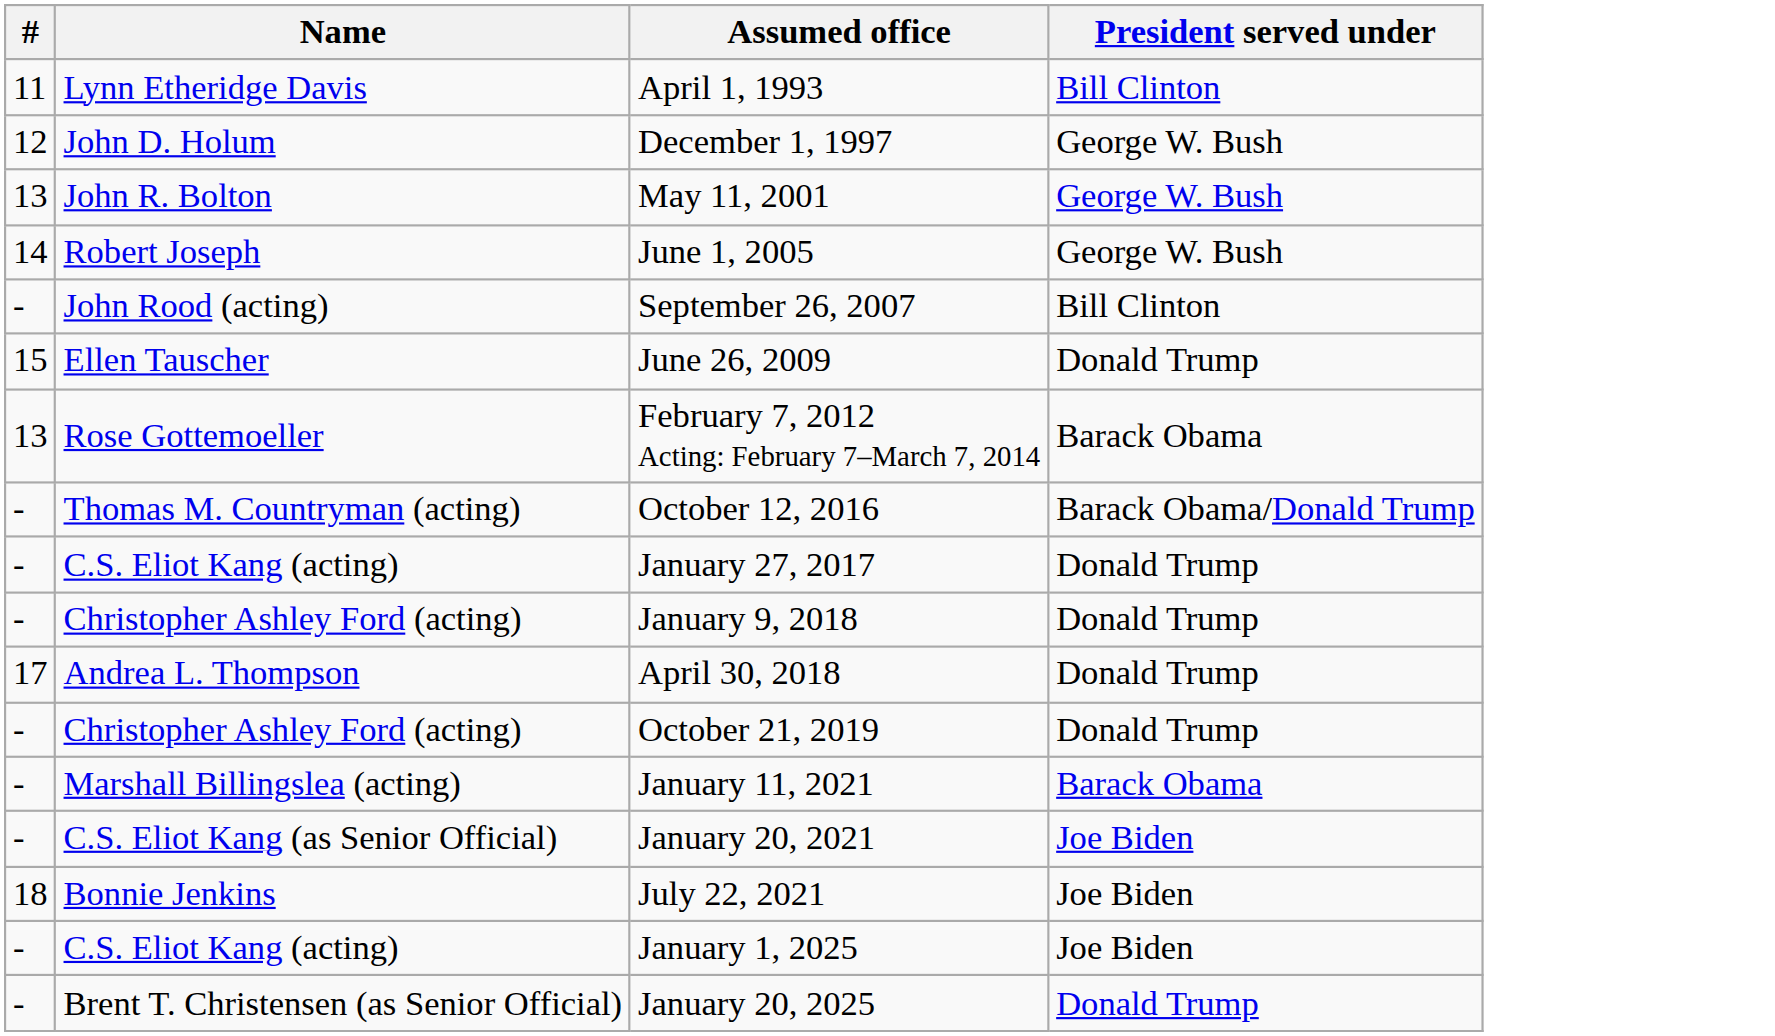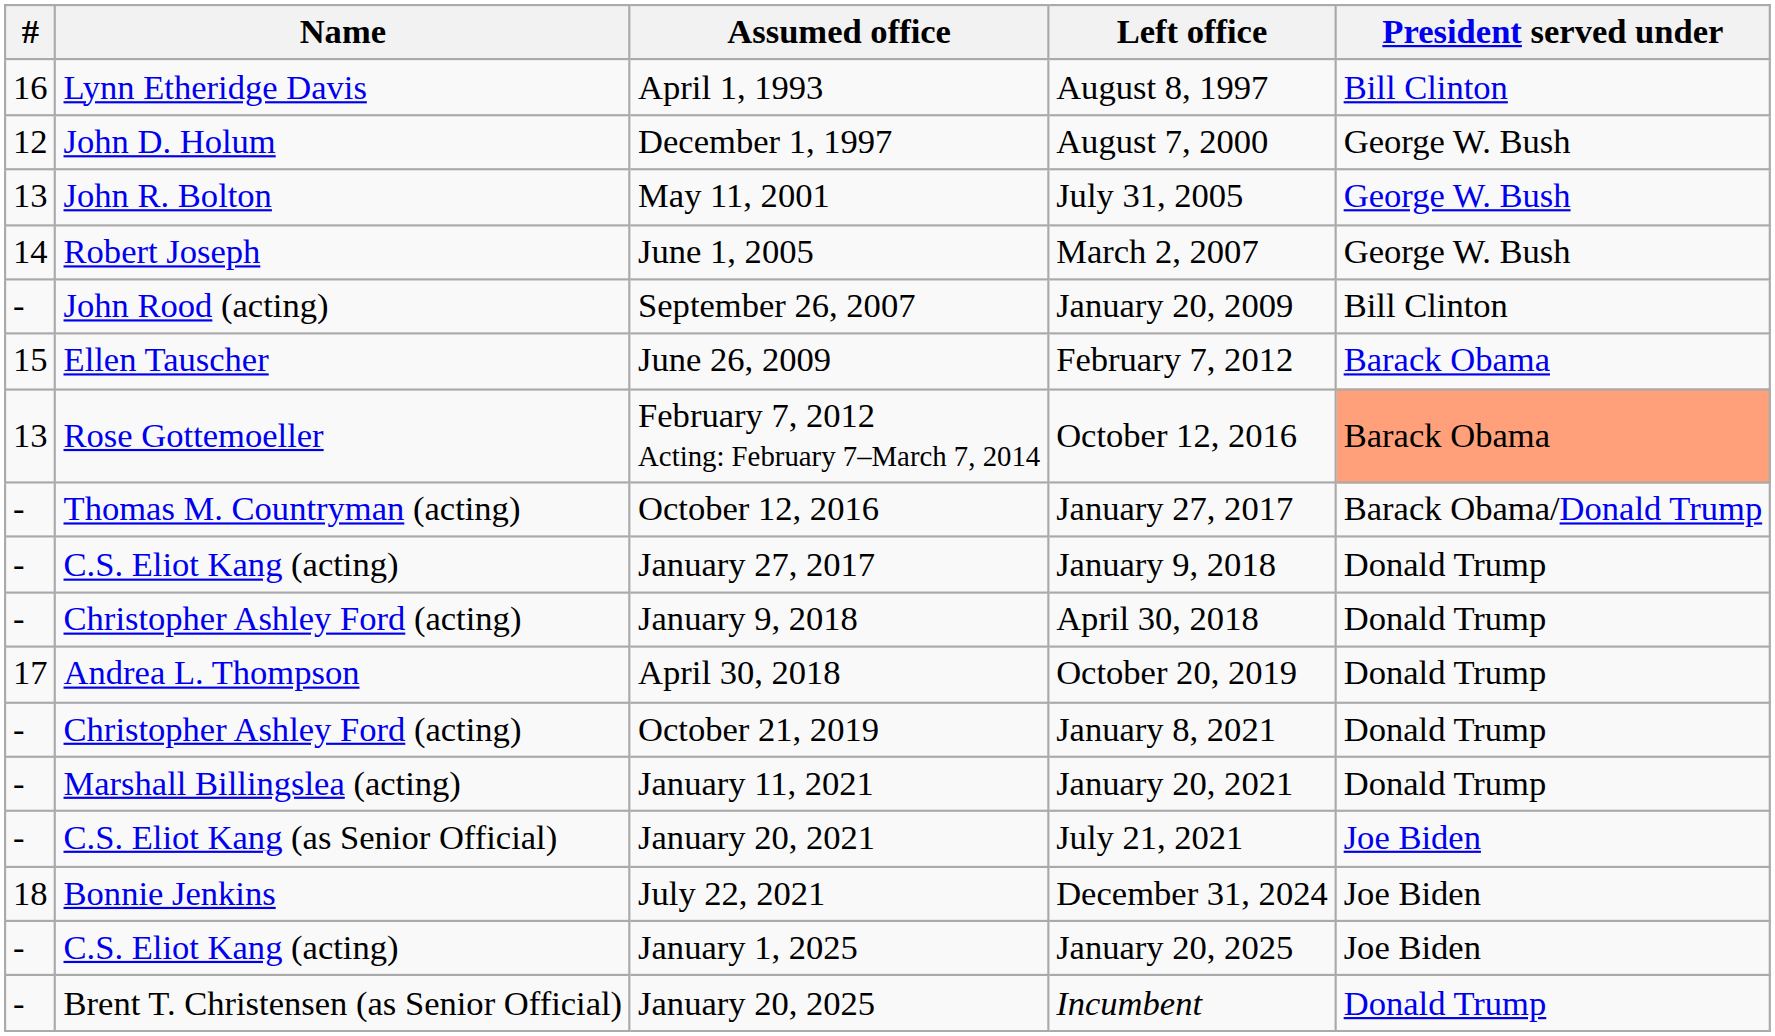+ column: Left office | August 8, 1997 | August 7, 2000 | July 31, 2005 | March 2, 2007 | January 20, 2009 | February 7, 2012 | October 12, 2016 | January 27, 2017 | January 9, 2018 | April 30, 2018 | October 20, 2019 | January 8, 2021 | January 20, 2021 | July 21, 2021 | December 31, 2024 | January 20, 2025 | Incumbent
April 1, 1993 | #: 11 -> 16
June 26, 2009 | President served under: Donald Trump -> Barack Obama
February 7, 2012 Acting: February 7–March 7, 2014 | President served under: no background -> lightsalmon background
January 11, 2021 | President served under: Barack Obama -> Donald Trump
